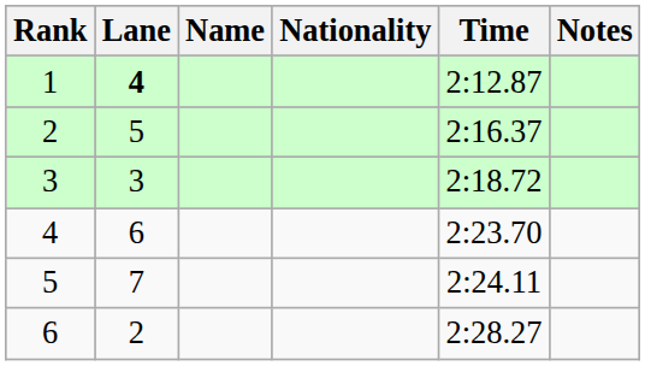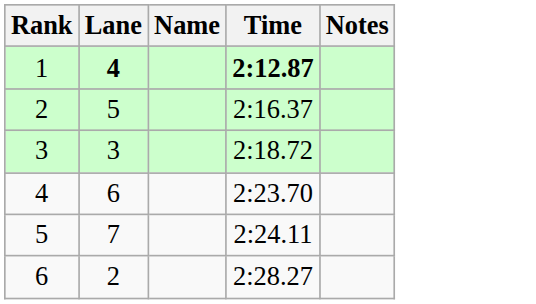- column: Nationality
1 | Time: normal -> bold
